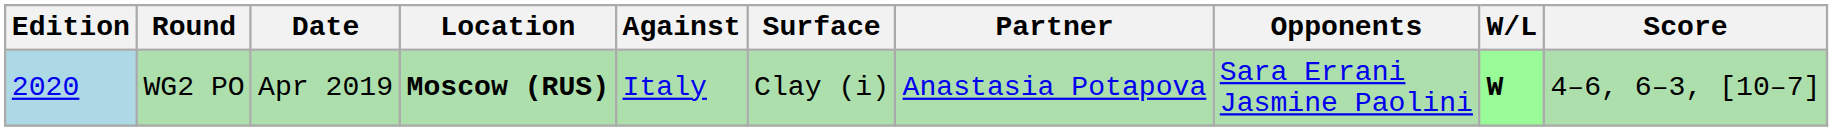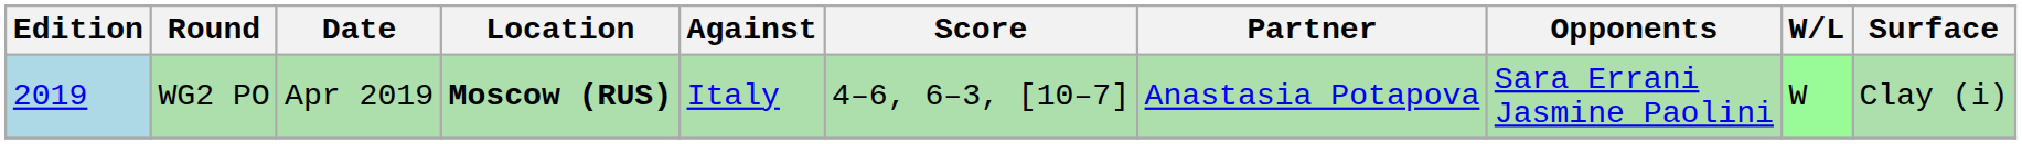columns swapped: Surface <-> Score
WG2 PO | Edition: 2020 -> 2019
WG2 PO | W/L: bold -> normal
